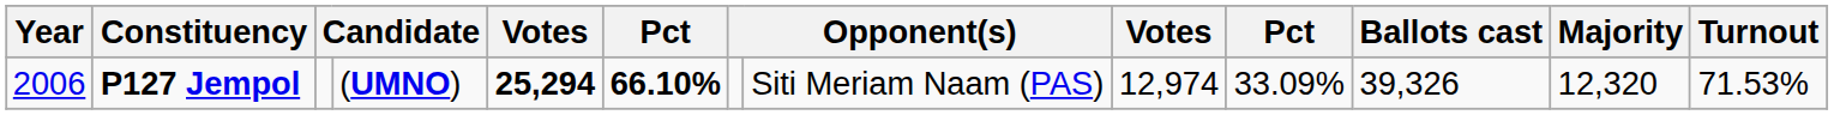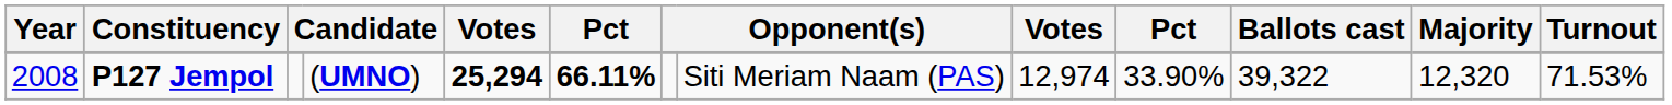P127 Jempol | Year: 2006 -> 2008
P127 Jempol | column 6: 66.10% -> 66.11%
P127 Jempol | column 10: 33.09% -> 33.90%
P127 Jempol | Ballots cast: 39,326 -> 39,322
